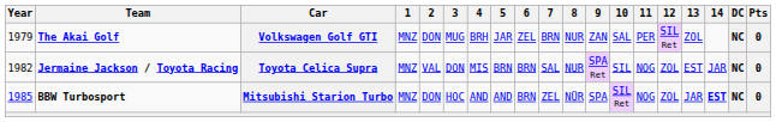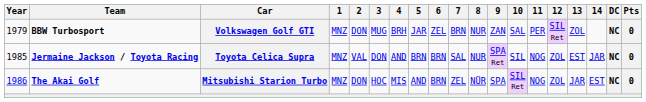Volkswagen Golf GTI | Team: The Akai Golf -> BBW Turbosport
Toyota Celica Supra | Year: 1982 -> 1985
Toyota Celica Supra | 4: MIS -> AND
Mitsubishi Starion Turbo | Year: 1985 -> 1986
Mitsubishi Starion Turbo | Team: BBW Turbosport -> The Akai Golf
Mitsubishi Starion Turbo | 4: AND -> MIS
Mitsubishi Starion Turbo | 14: bold -> normal
